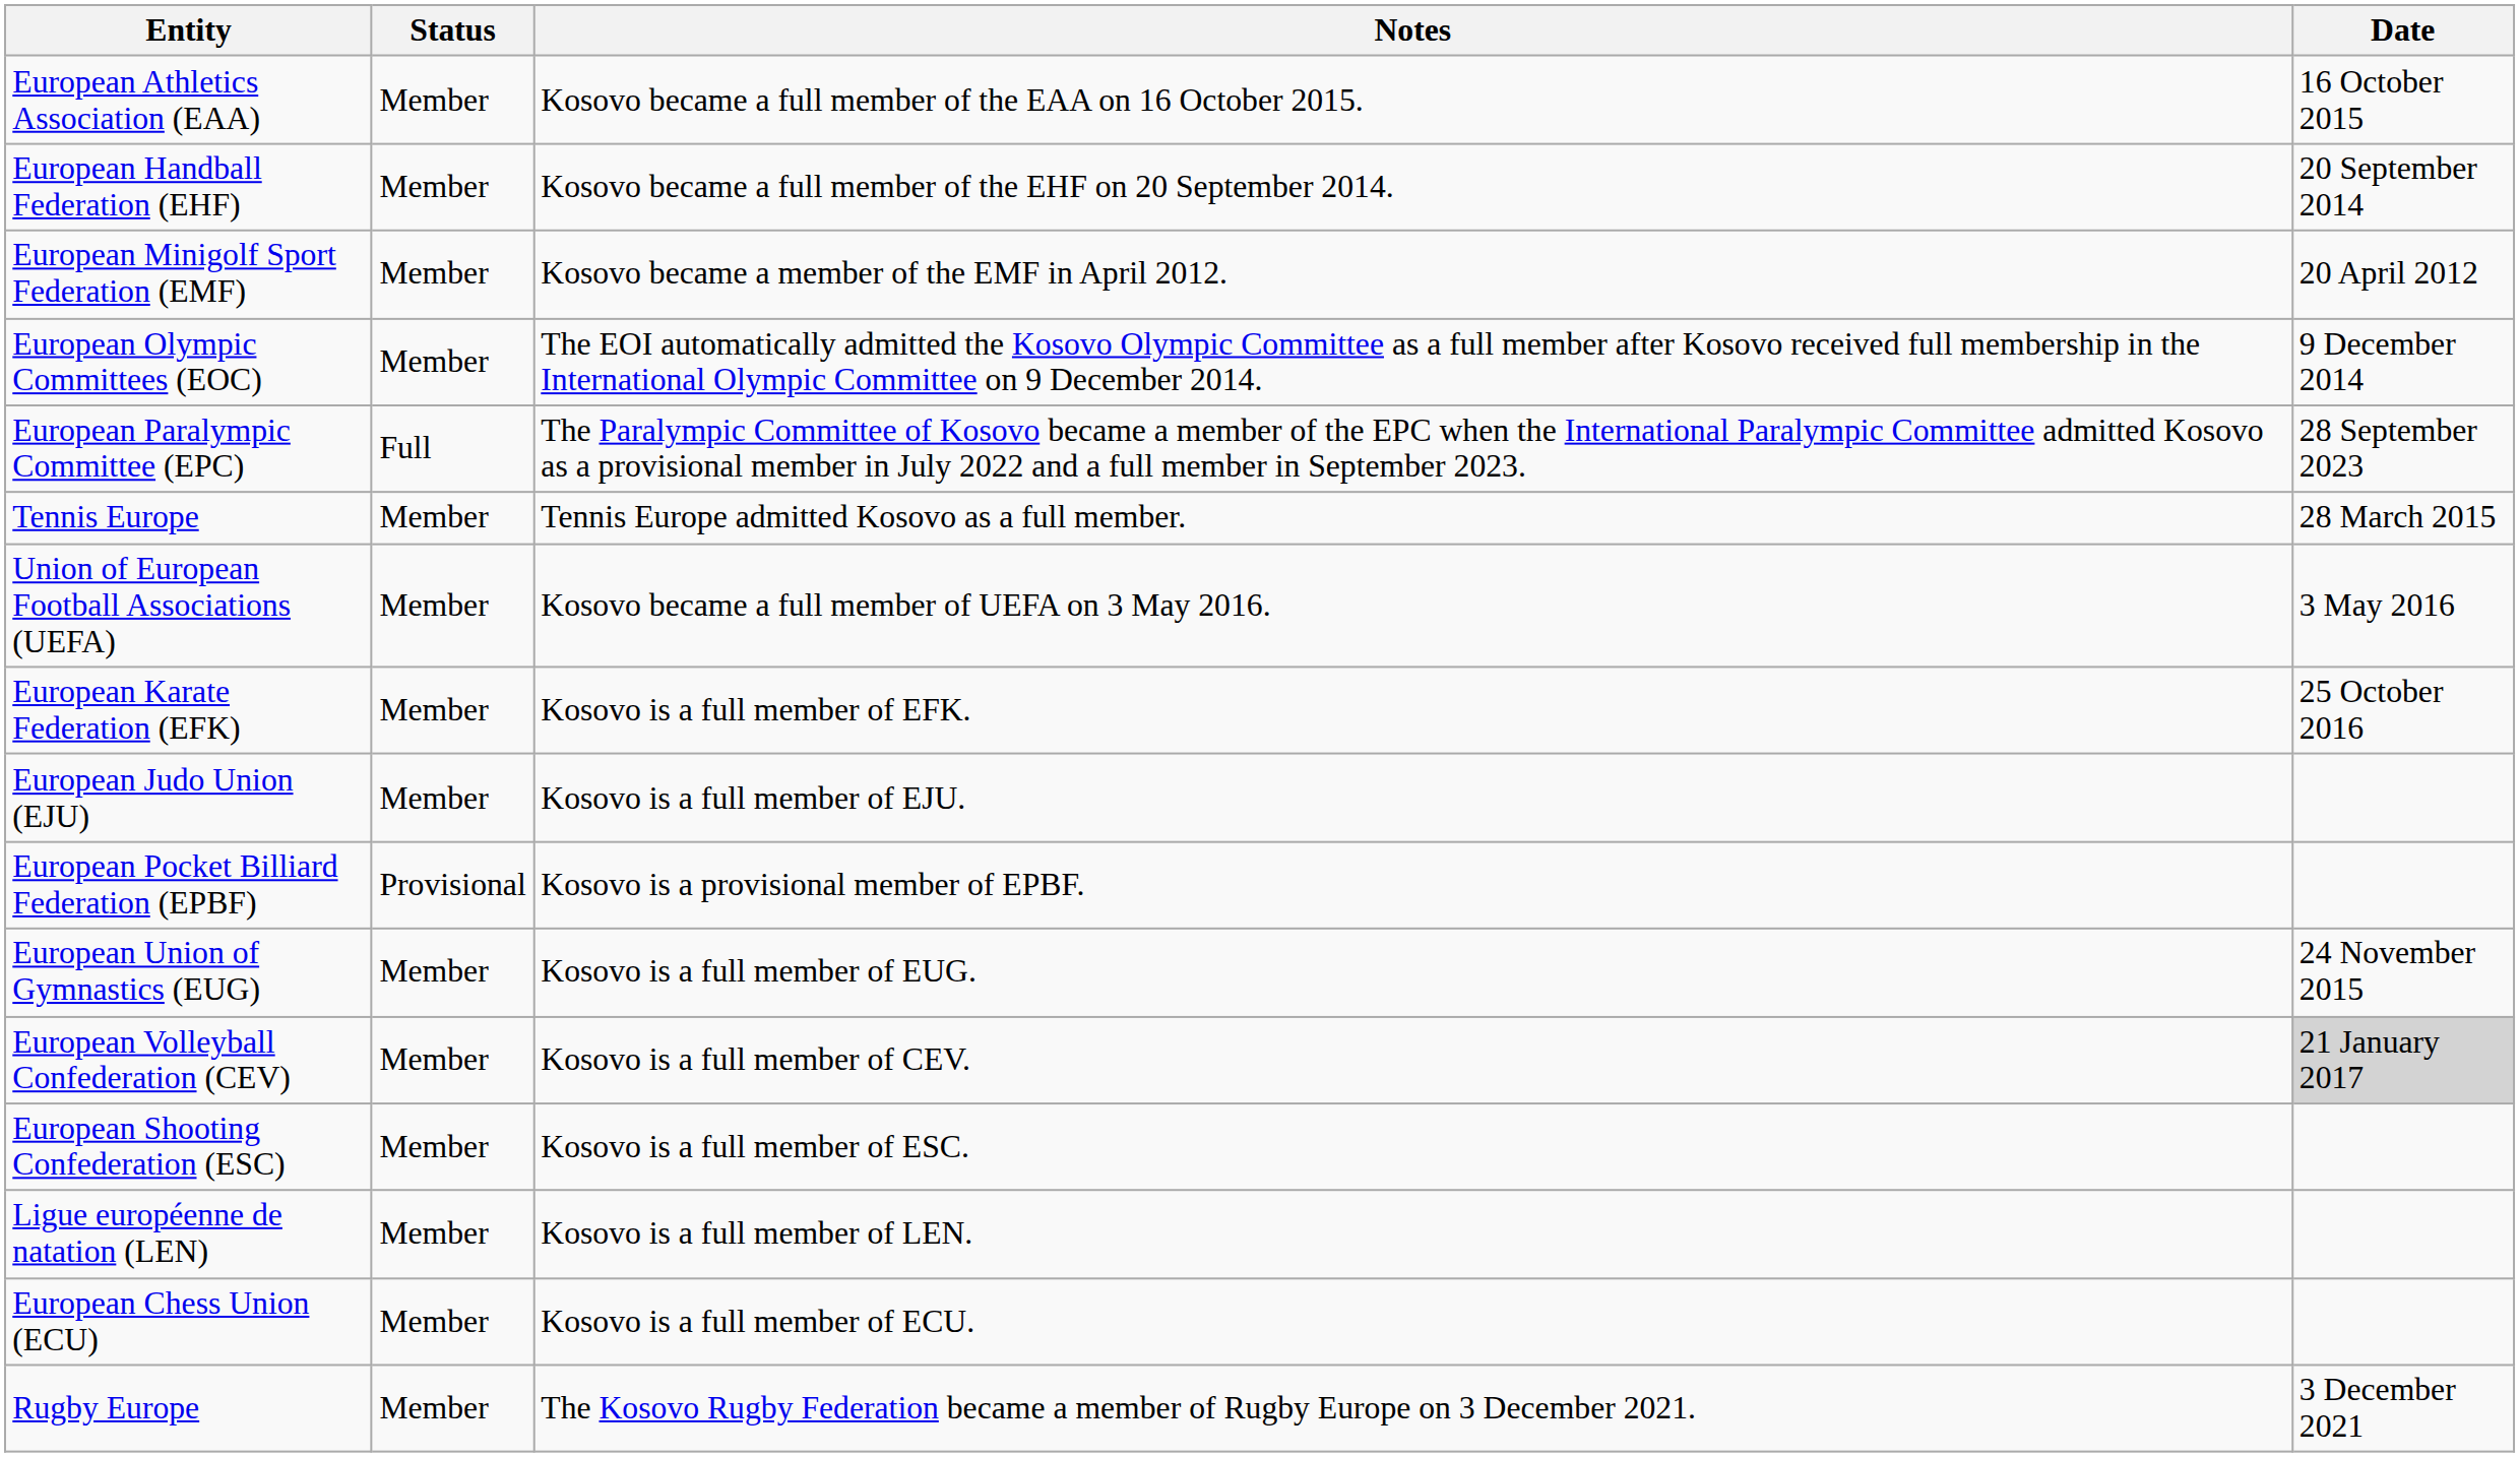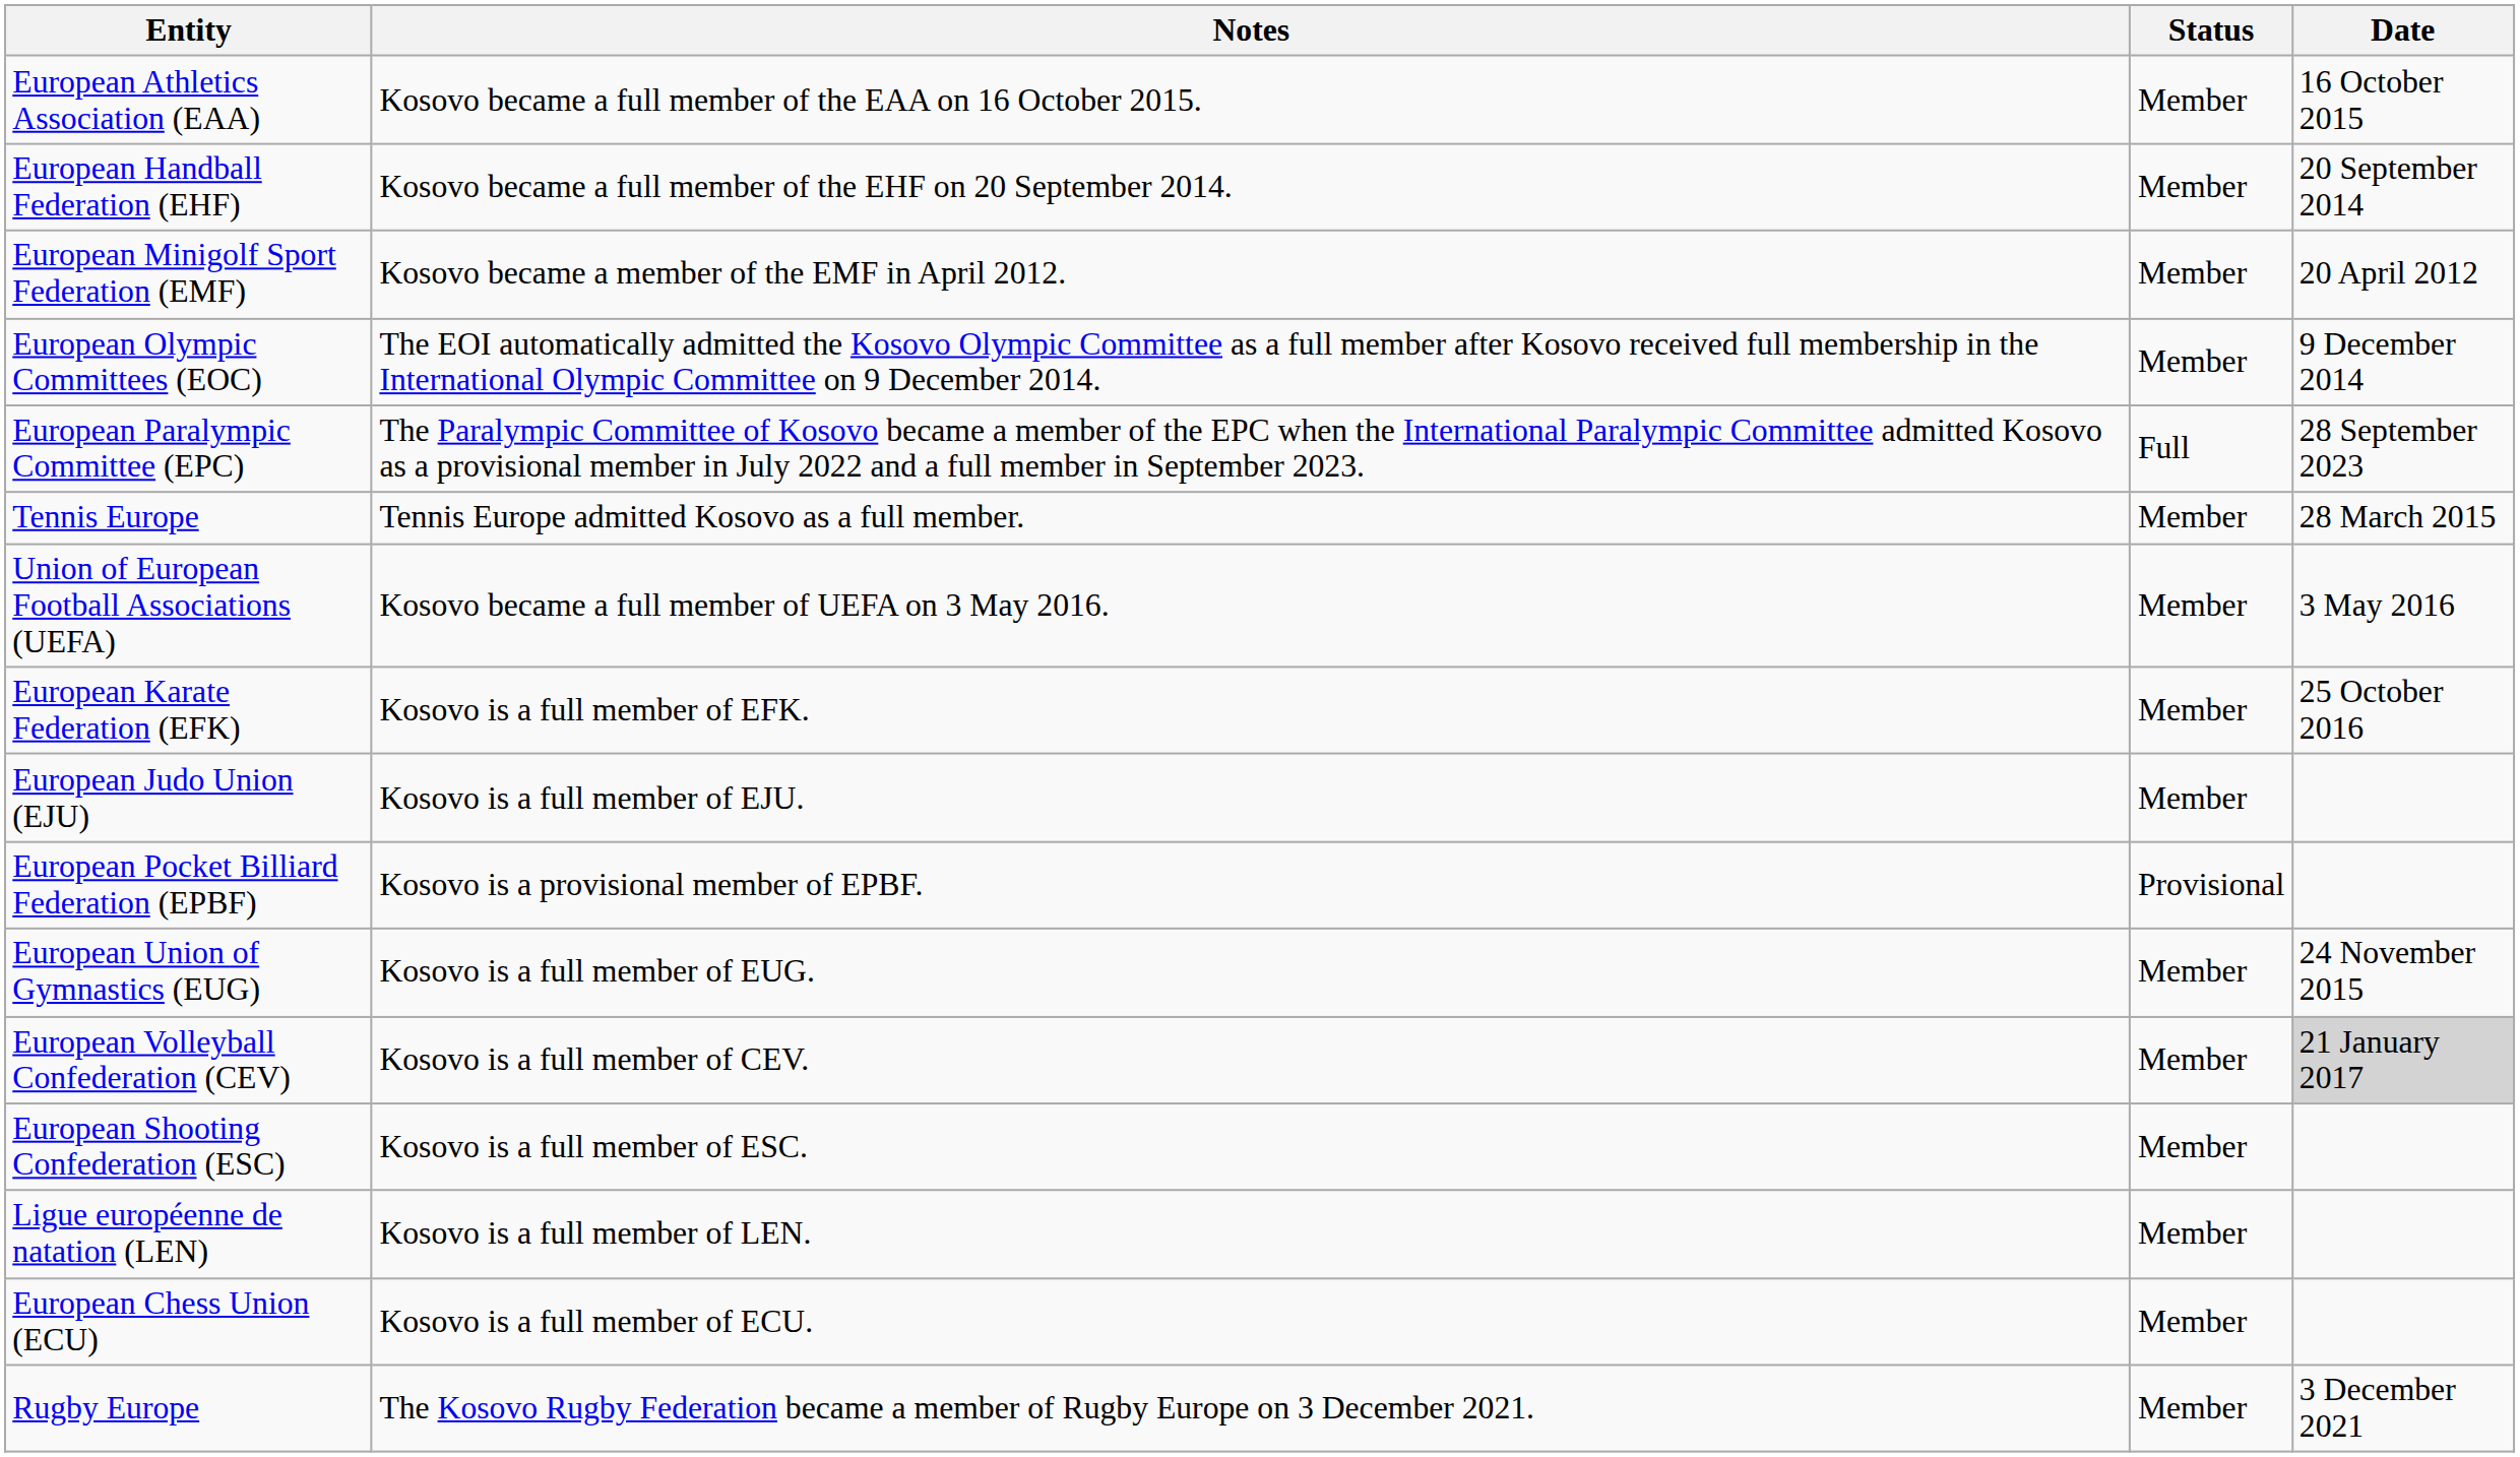columns swapped: Notes <-> Status
